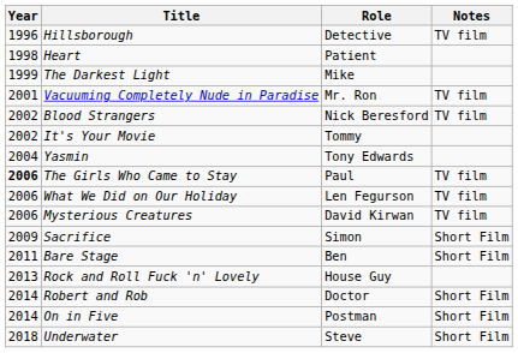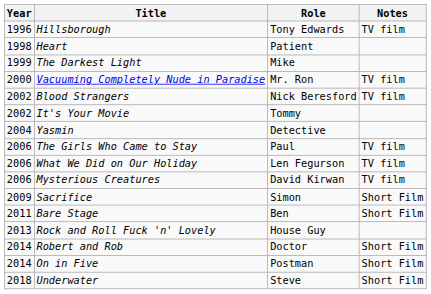Hillsborough | Role: Detective -> Tony Edwards
Vacuuming Completely Nude in Paradise | Year: 2001 -> 2000
Yasmin | Role: Tony Edwards -> Detective
The Girls Who Came to Stay | Year: bold -> normal
